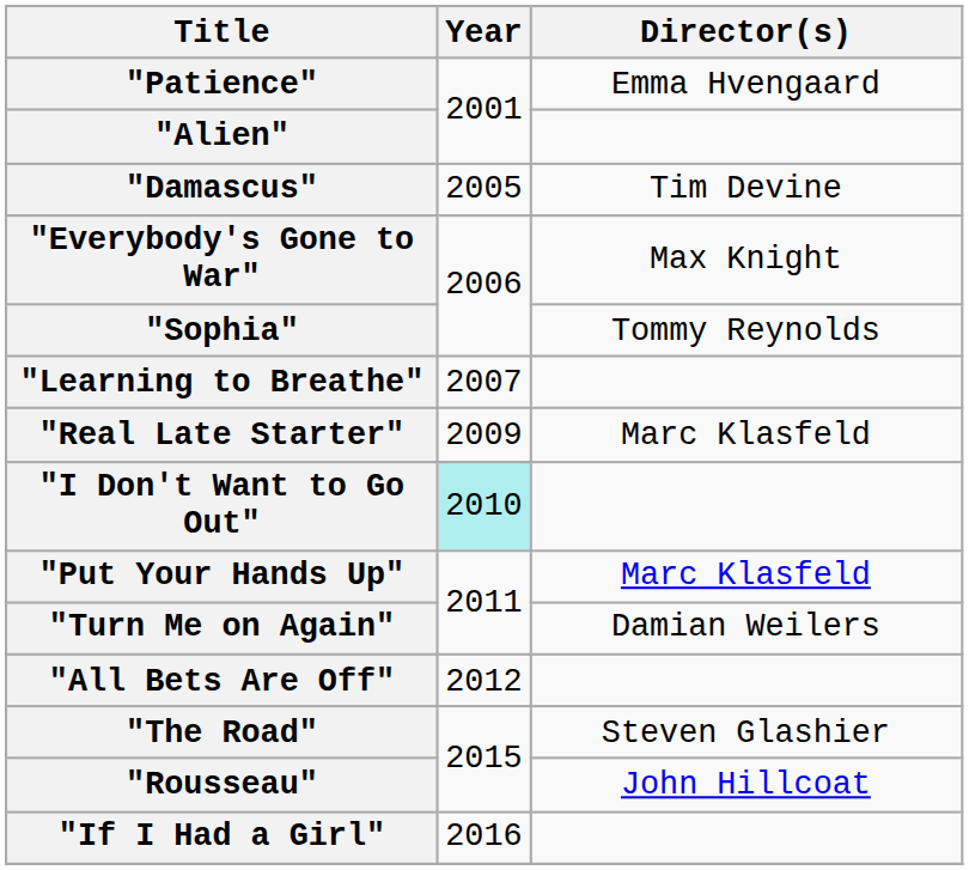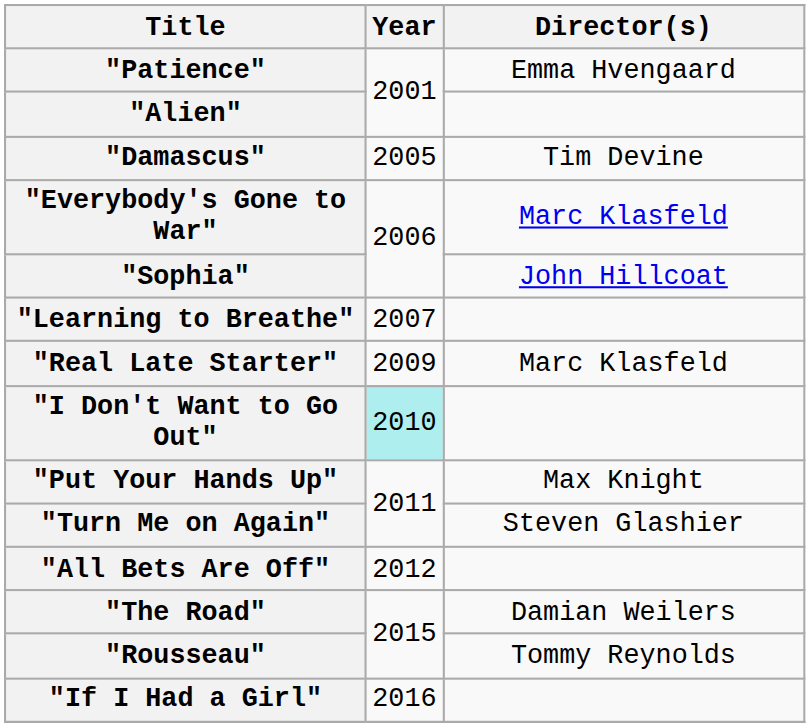"Everybody's Gone to War" | Director(s): Max Knight -> Marc Klasfeld
"Sophia" | Director(s): Tommy Reynolds -> John Hillcoat
"Put Your Hands Up" | Director(s): Marc Klasfeld -> Max Knight
"Turn Me on Again" | Director(s): Damian Weilers -> Steven Glashier
"The Road" | Director(s): Steven Glashier -> Damian Weilers
"Rousseau" | Director(s): John Hillcoat -> Tommy Reynolds
